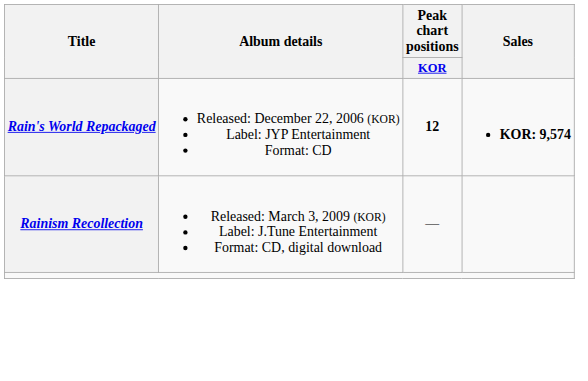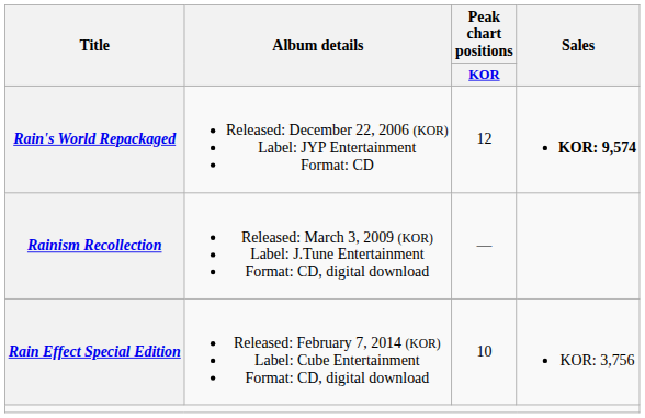Rain's World Repackaged | Peak chart positions / KOR: bold -> normal
+ row: Rain Effect Special Edition | Released: February 7, 2014 (KOR) Label: Cube Entertainment Format: CD, digital download | 10 | KOR: 3,756
